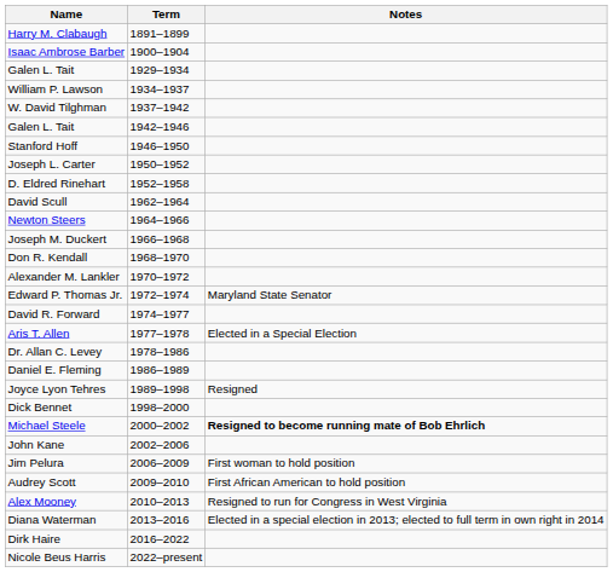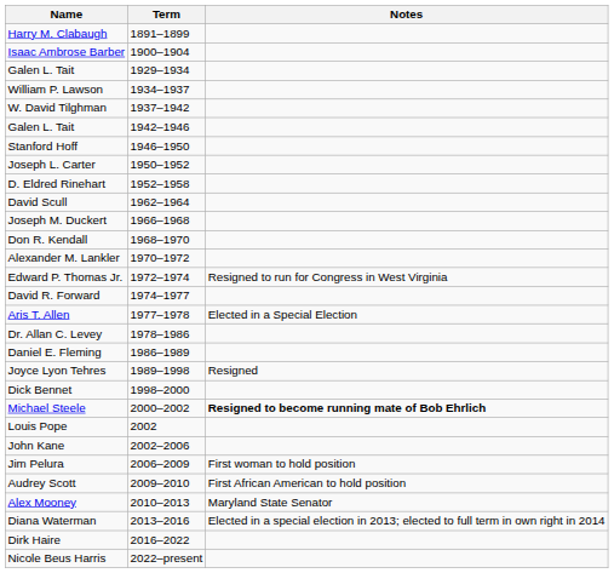- row: Newton Steers | 1964–1966
Edward P. Thomas Jr. | Notes: Maryland State Senator -> Resigned to run for Congress in West Virginia
+ row: Louis Pope | 2002
Alex Mooney | Notes: Resigned to run for Congress in West Virginia -> Maryland State Senator
